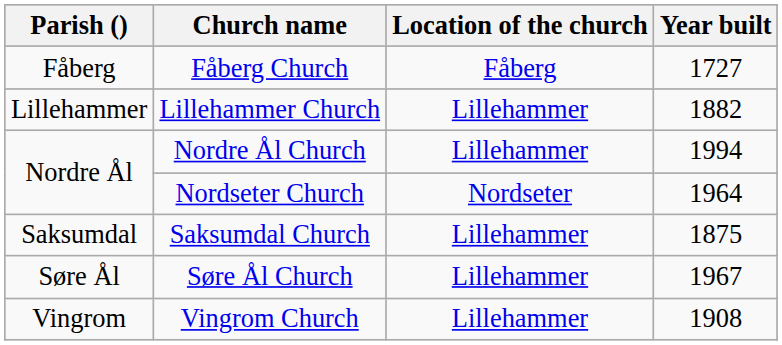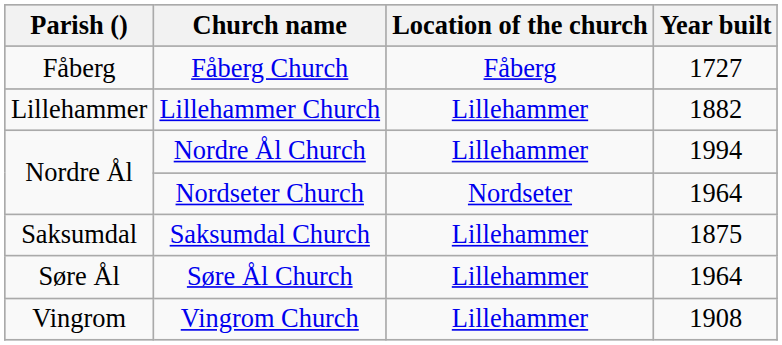Søre Ål Church | Year built: 1967 -> 1964
